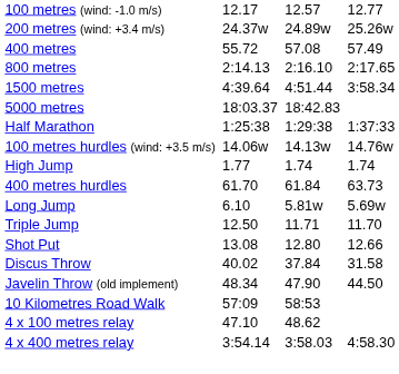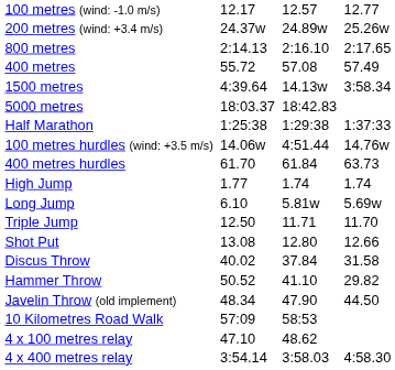rows swapped: 400 metres <-> 800 metres
1500 metres | column 5: 4:51.44 -> 14.13w
100 metres hurdles (wind: +3.5 m/s) | column 5: 14.13w -> 4:51.44
rows swapped: 400 metres hurdles <-> High Jump
+ row: Hammer Throw | 50.52 | 41.10 | 29.82
